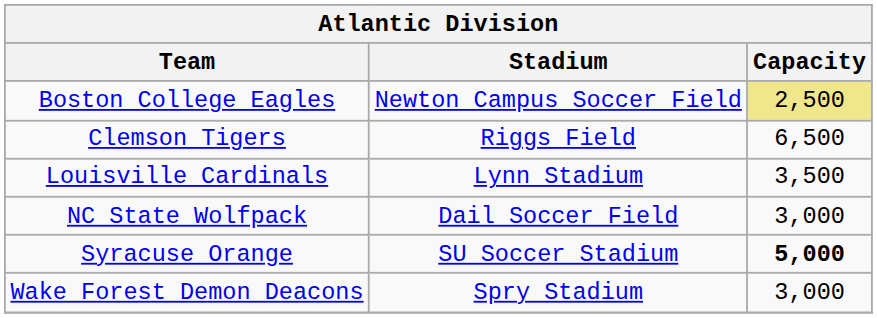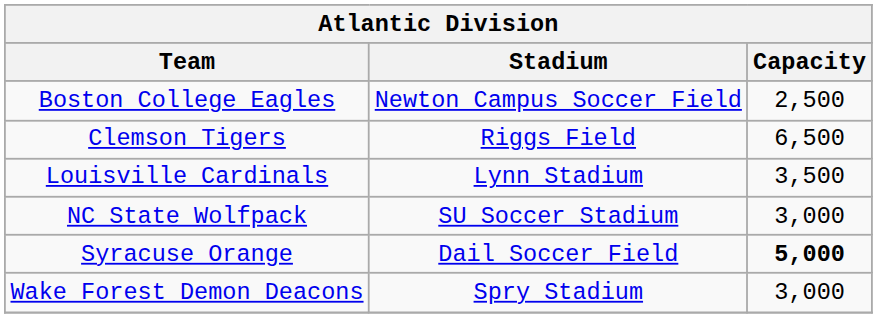Boston College Eagles | Capacity: khaki background -> no background
NC State Wolfpack | Stadium: Dail Soccer Field -> SU Soccer Stadium
Syracuse Orange | Stadium: SU Soccer Stadium -> Dail Soccer Field
